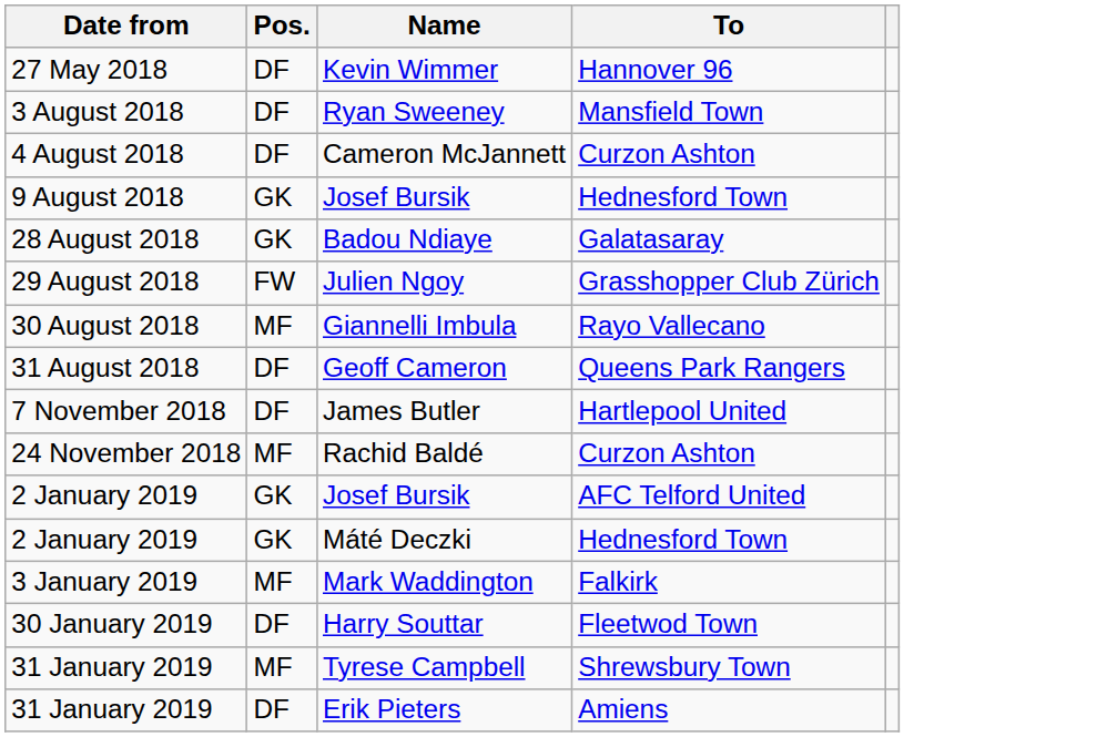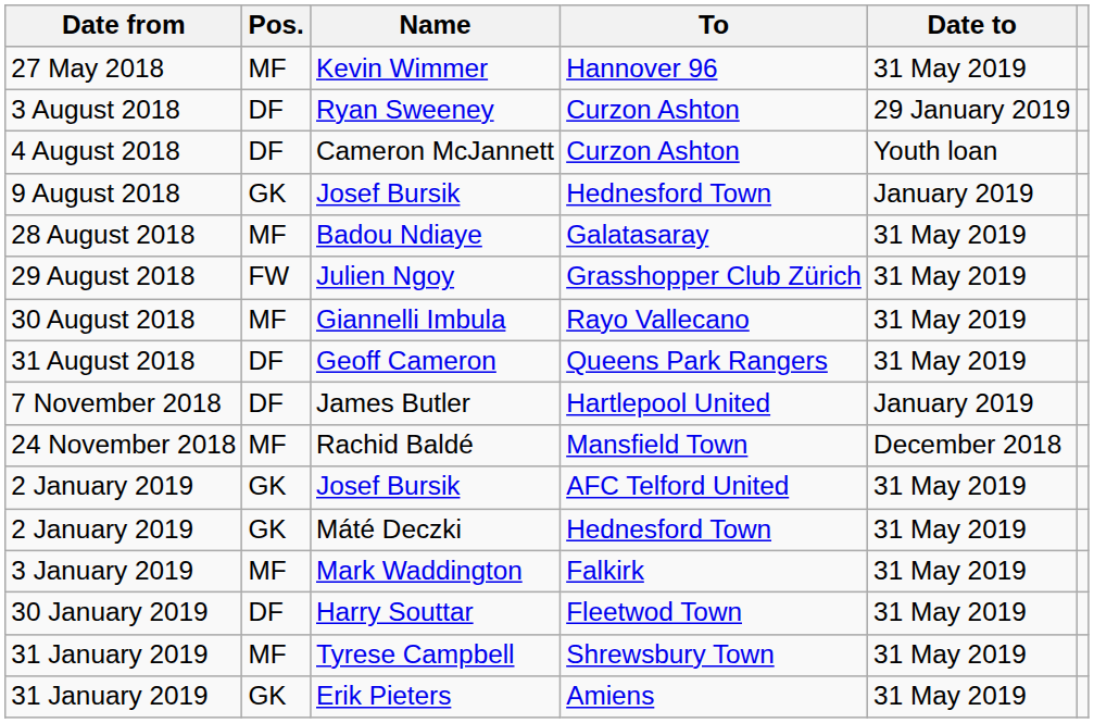+ column: Date to | 31 May 2019 | 29 January 2019 | Youth loan | January 2019 | 31 May 2019 | 31 May 2019 | 31 May 2019 | 31 May 2019 | January 2019 | December 2018 | 31 May 2019 | 31 May 2019 | 31 May 2019 | 31 May 2019 | 31 May 2019 | 31 May 2019
Kevin Wimmer | Pos.: DF -> MF
Ryan Sweeney | To: Mansfield Town -> Curzon Ashton
Badou Ndiaye | Pos.: GK -> MF
Rachid Baldé | To: Curzon Ashton -> Mansfield Town
Erik Pieters | Pos.: DF -> GK
